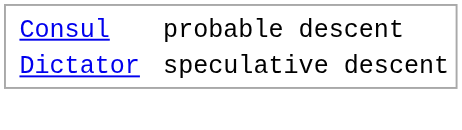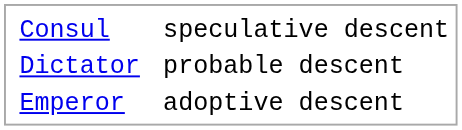Consul | column 5: probable descent -> speculative descent
Dictator | column 5: speculative descent -> probable descent
+ row: Emperor | adoptive descent
